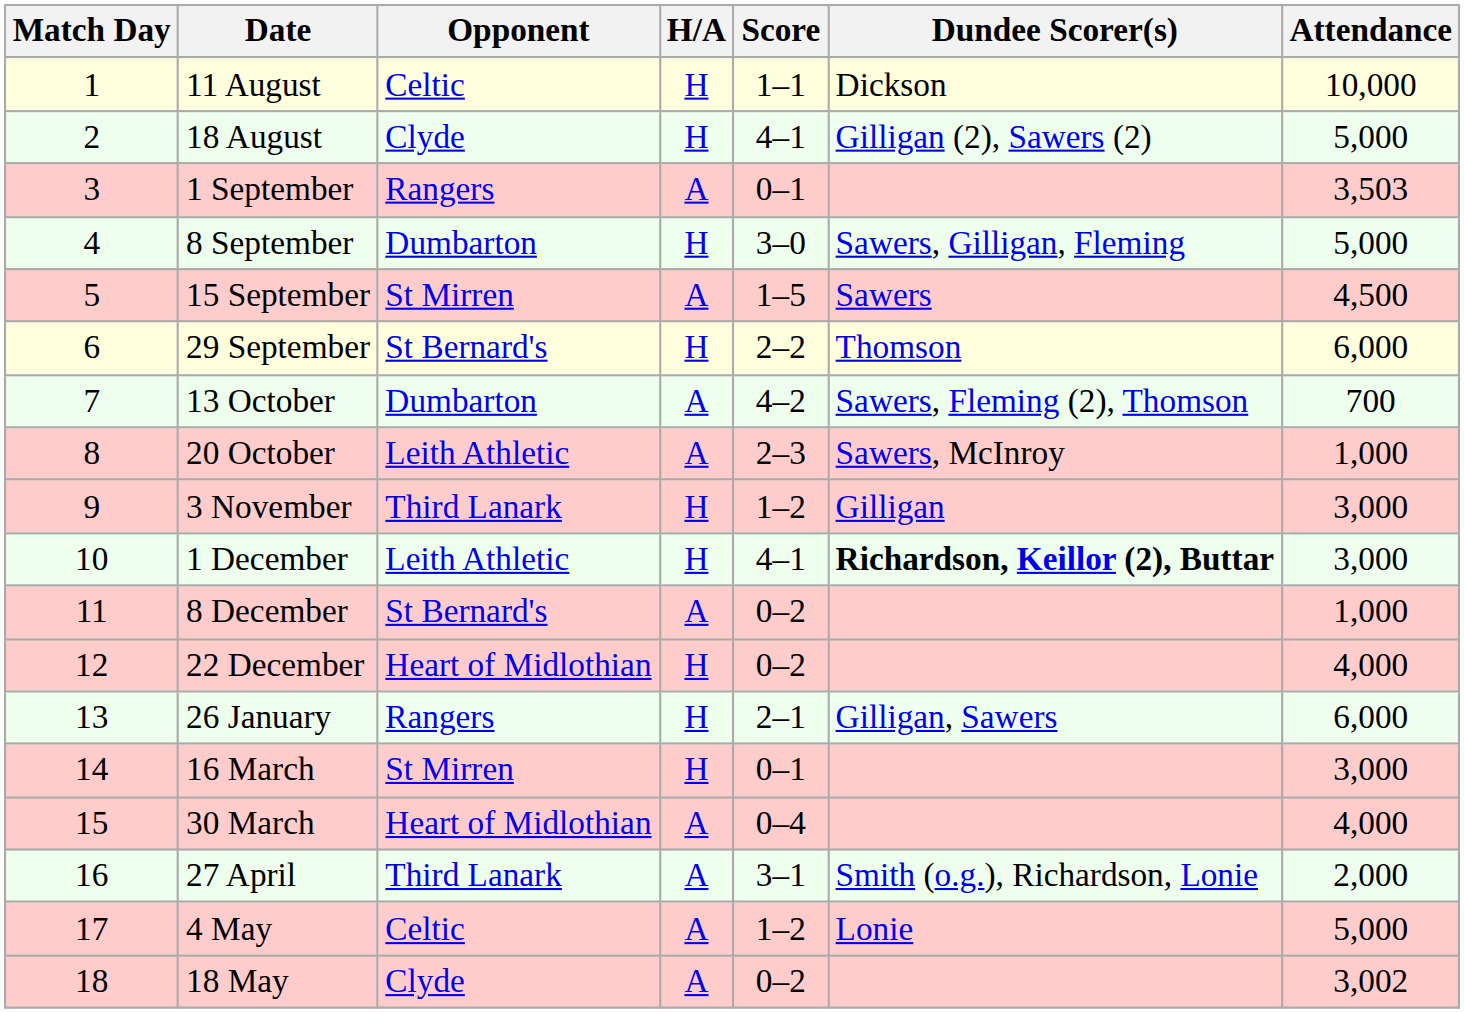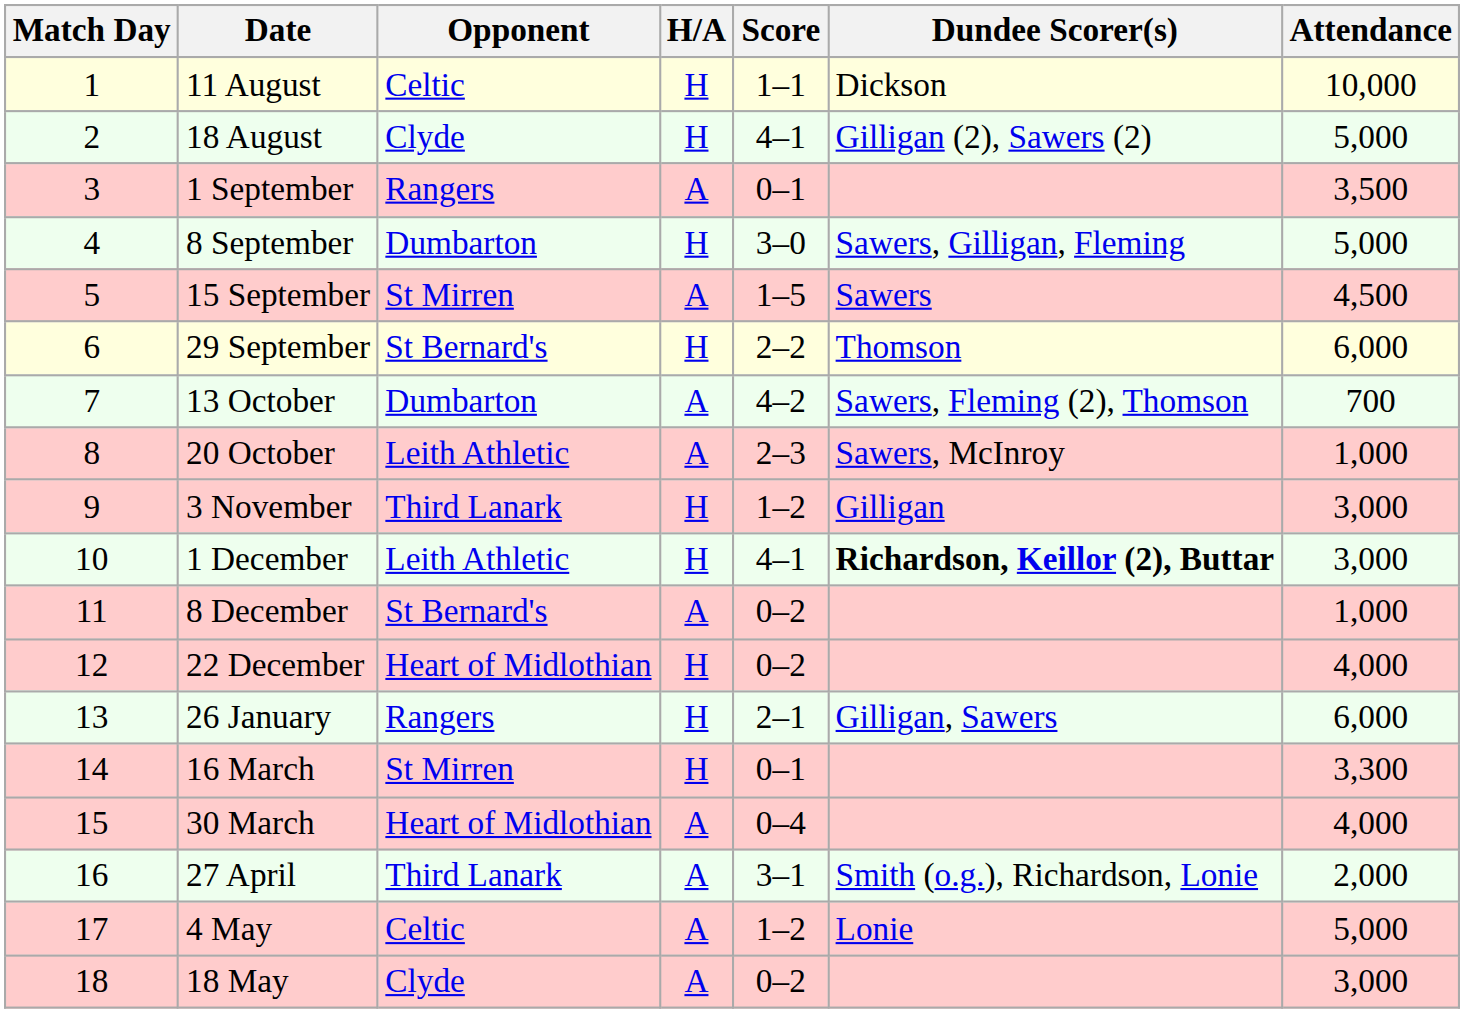1 September | Attendance: 3,503 -> 3,500
16 March | Attendance: 3,000 -> 3,300
18 May | Attendance: 3,002 -> 3,000
